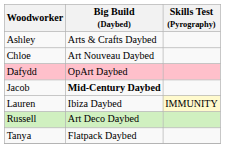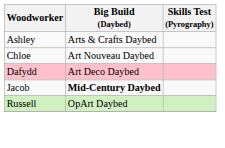Dafydd | Big Build (Daybed): OpArt Daybed -> Art Deco Daybed
- row: Lauren | Ibiza Daybed | IMMUNITY
Russell | Big Build (Daybed): Art Deco Daybed -> OpArt Daybed
- row: Tanya | Flatpack Daybed
